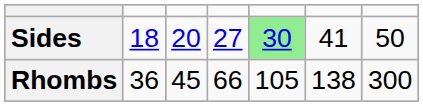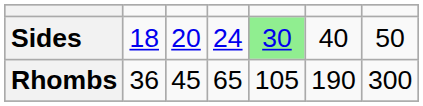Sides | column 4: 27 -> 24
Sides | column 6: 41 -> 40
Rhombs | column 4: 66 -> 65
Rhombs | column 6: 138 -> 190
